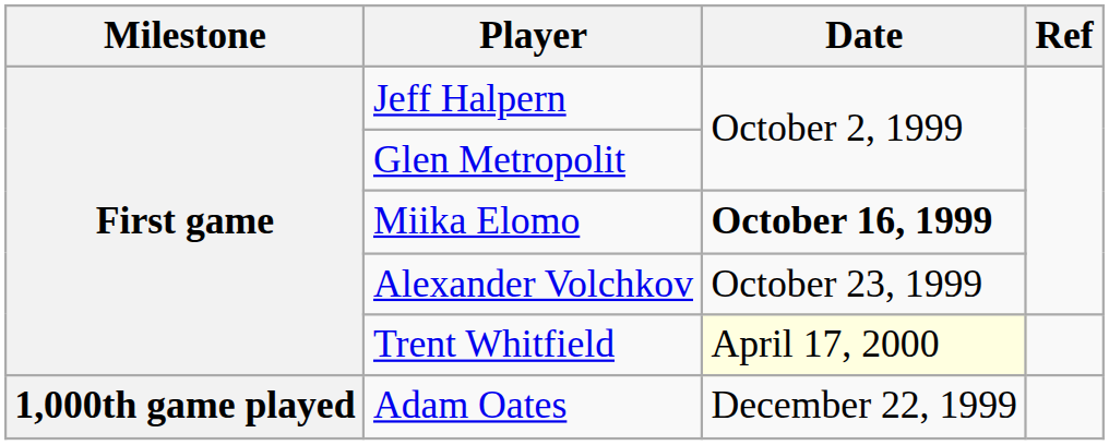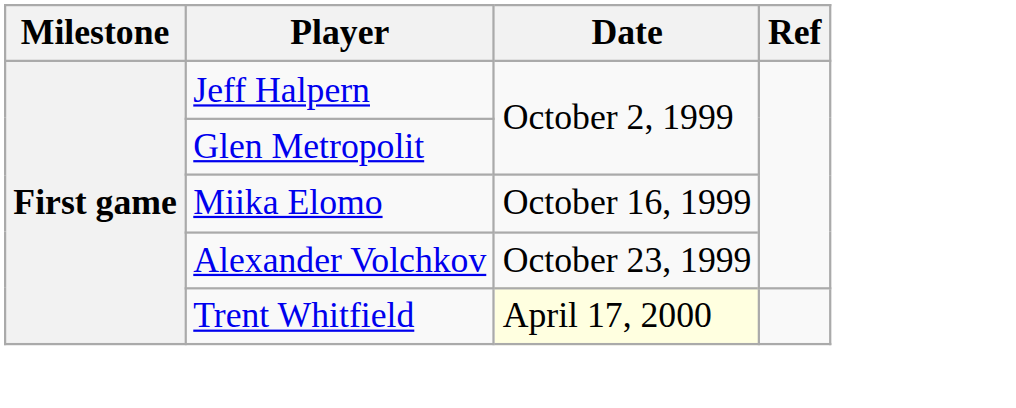Miika Elomo | Date: bold -> normal
- row: 1,000th game played | Adam Oates | December 22, 1999
